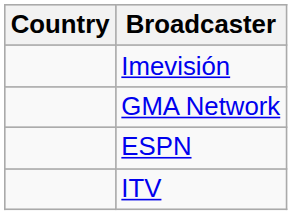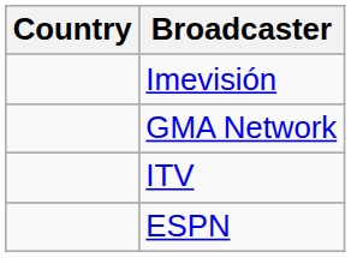rows swapped: ITV <-> ESPN
